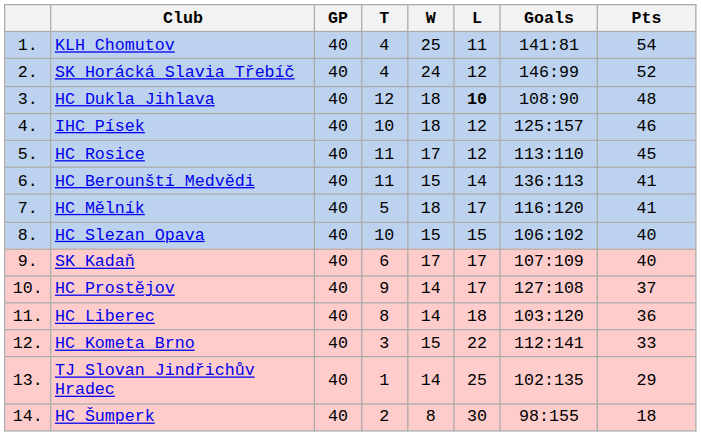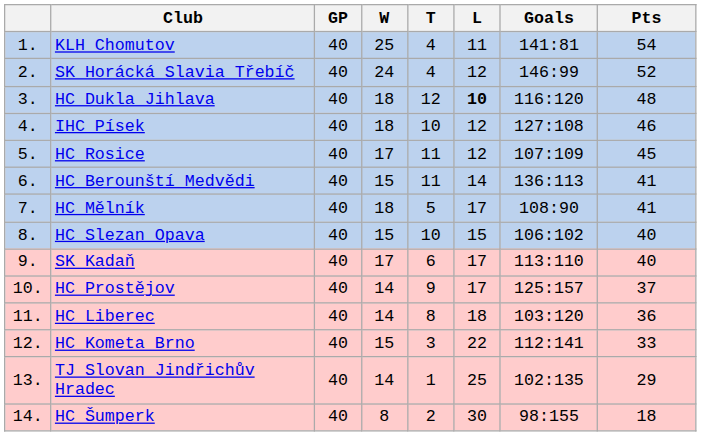columns swapped: W <-> T
HC Dukla Jihlava | Goals: 108:90 -> 116:120
IHC Písek | Goals: 125:157 -> 127:108
HC Rosice | Goals: 113:110 -> 107:109
HC Mělník | Goals: 116:120 -> 108:90
SK Kadaň | Goals: 107:109 -> 113:110
HC Prostějov | Goals: 127:108 -> 125:157
